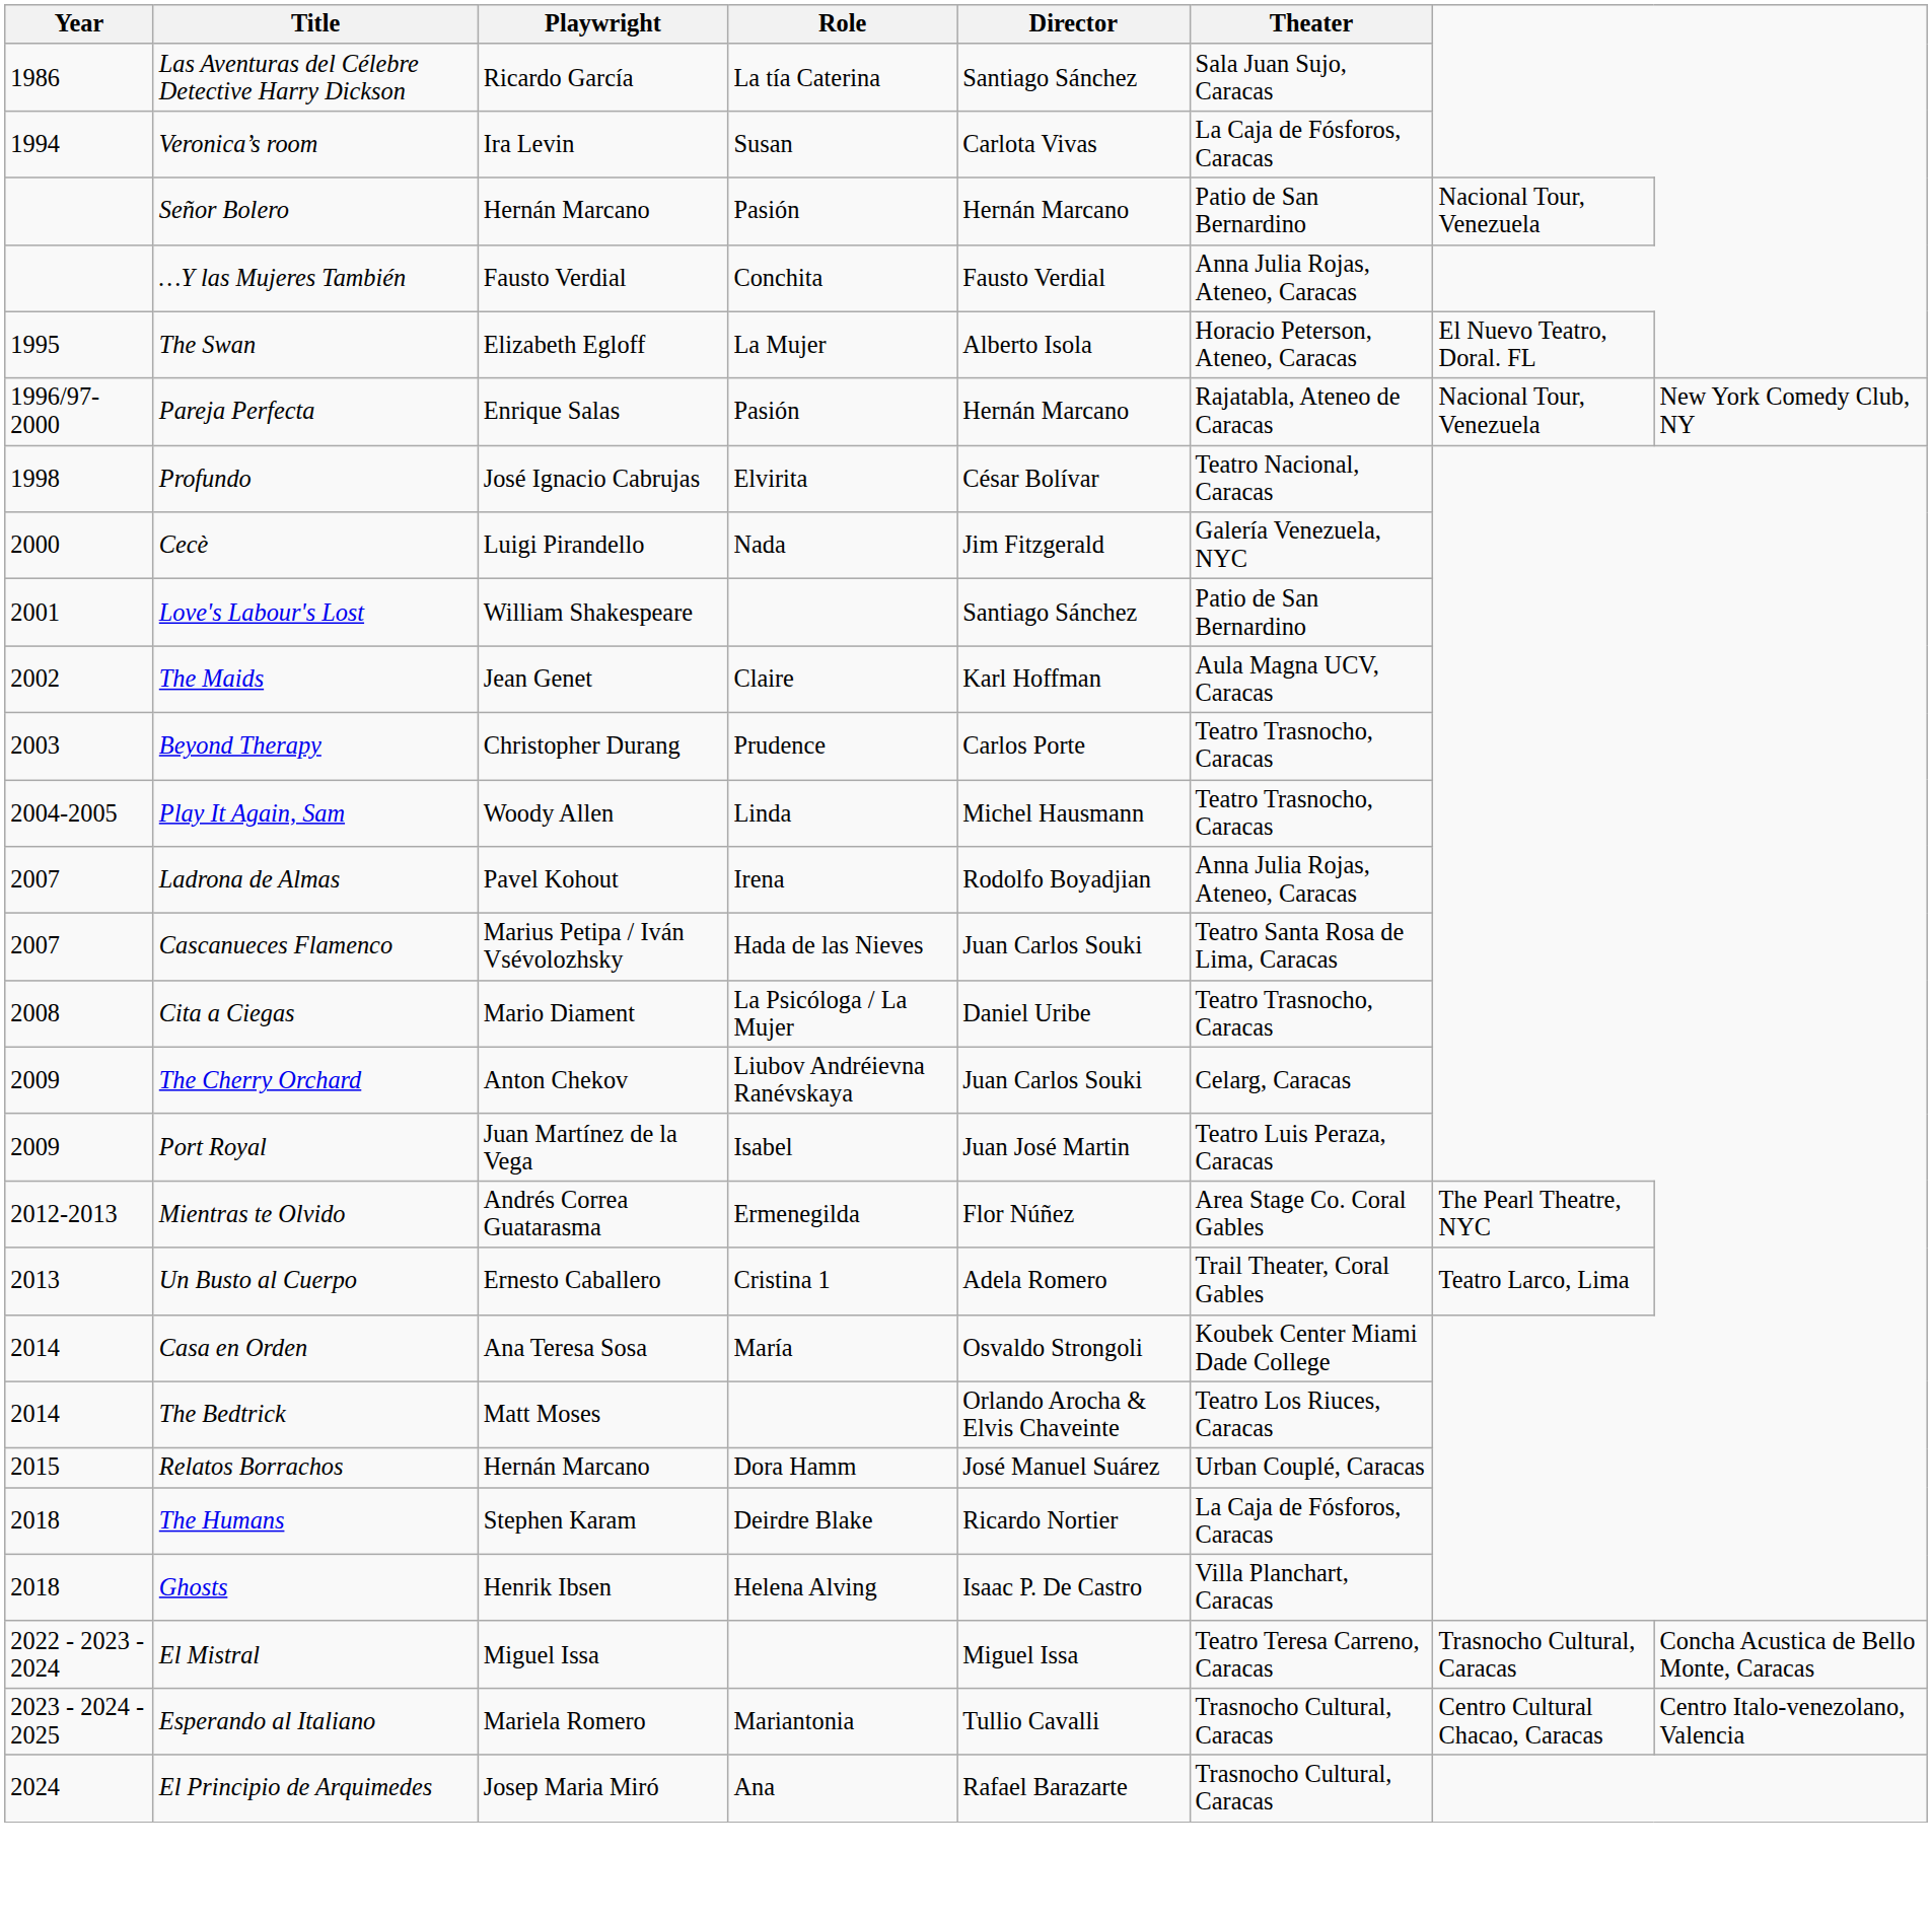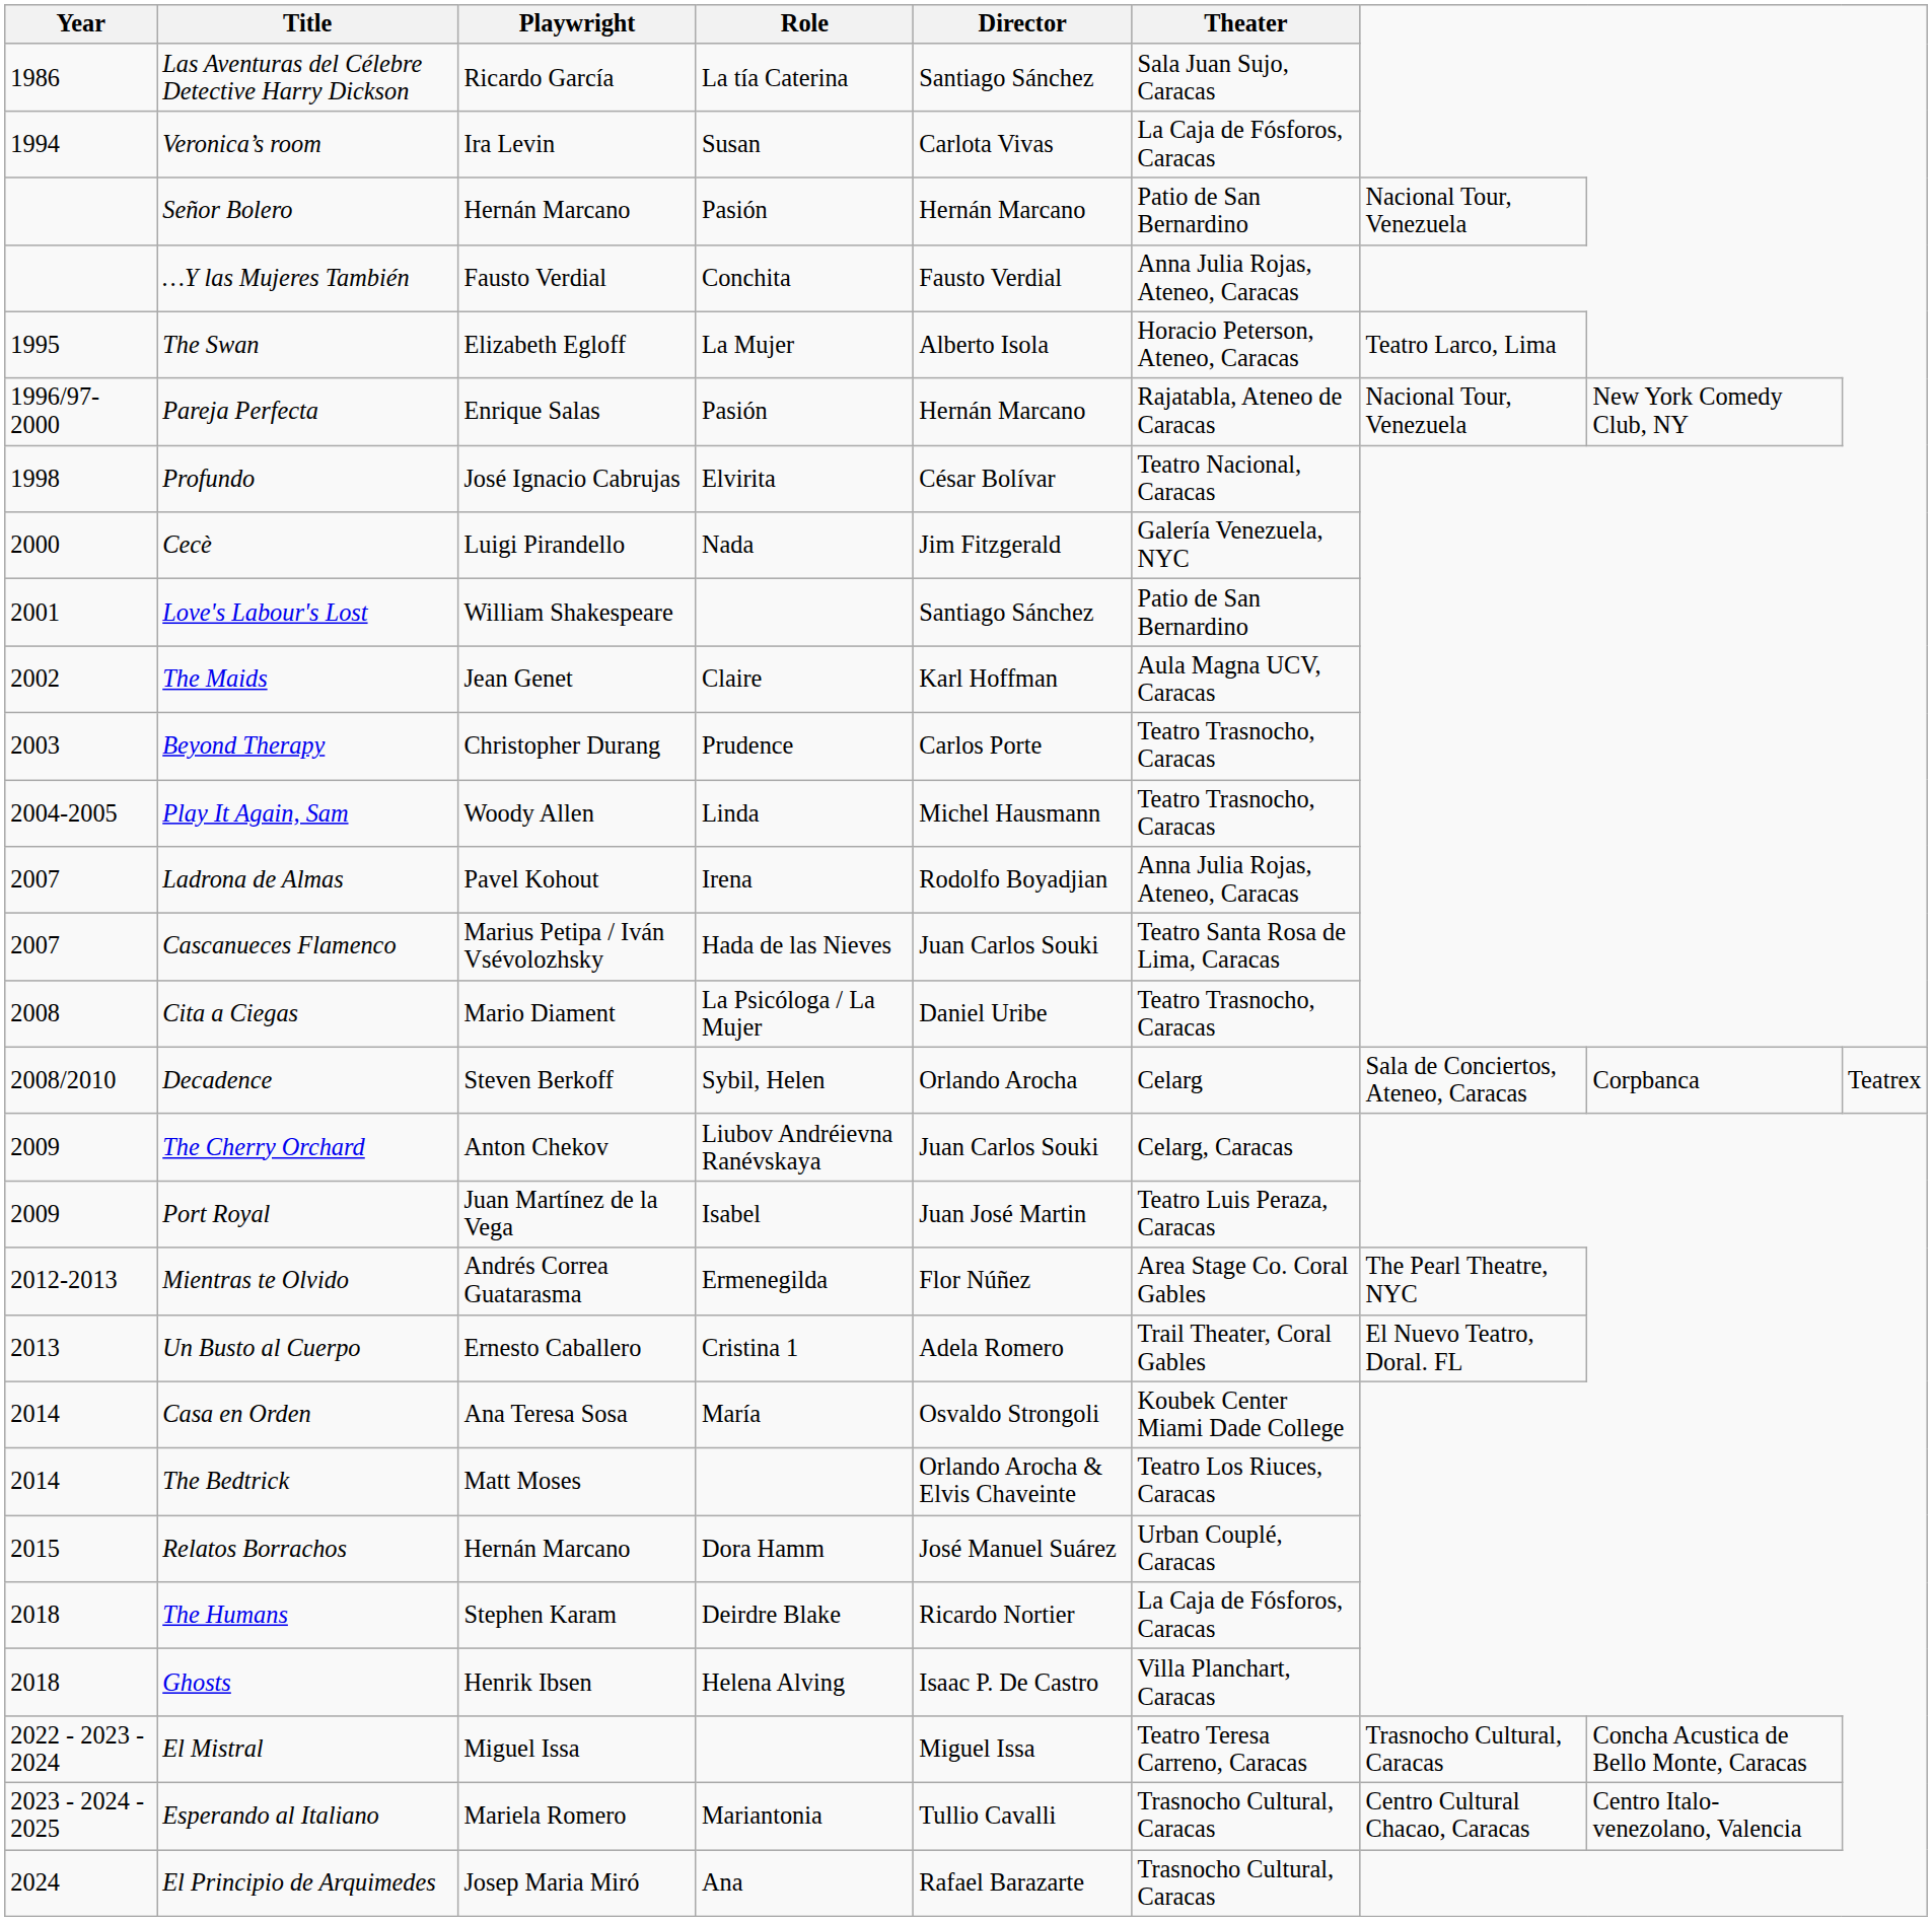The Swan | column 7: El Nuevo Teatro, Doral. FL -> Teatro Larco, Lima
+ row: 2008/2010 | Decadence | Steven Berkoff | Sybil, Helen | Orlando Arocha | Celarg | Sala de Conciertos, Ateneo, Caracas | Corpbanca | Teatrex
Un Busto al Cuerpo | column 7: Teatro Larco, Lima -> El Nuevo Teatro, Doral. FL
